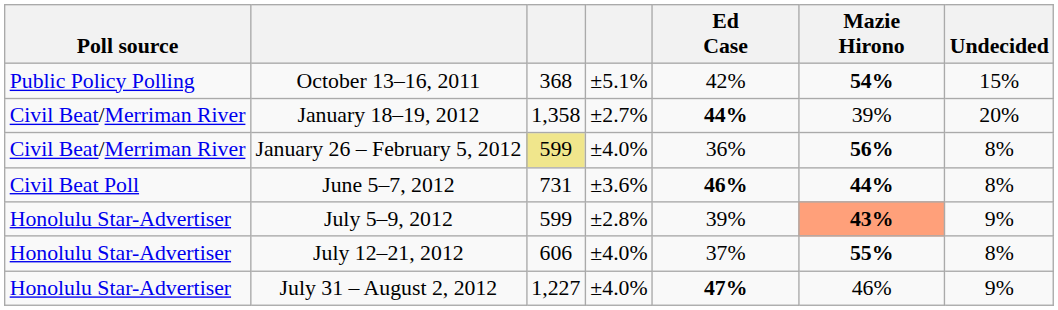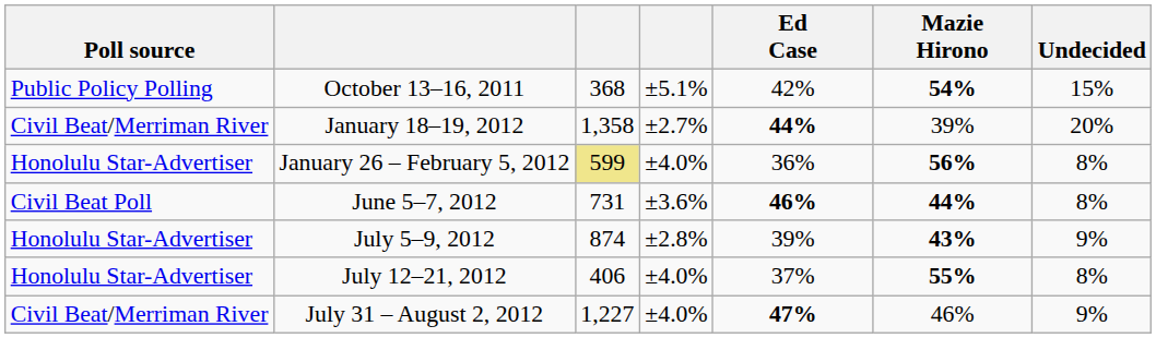January 26 – February 5, 2012 | Poll source: Civil Beat/Merriman River -> Honolulu Star-Advertiser
July 5–9, 2012 | column 3: 599 -> 874
July 5–9, 2012 | Mazie Hirono: lightsalmon background -> no background
July 12–21, 2012 | column 3: 606 -> 406
July 31 – August 2, 2012 | Poll source: Honolulu Star-Advertiser -> Civil Beat/Merriman River
